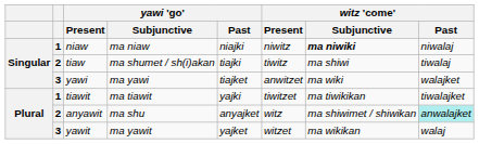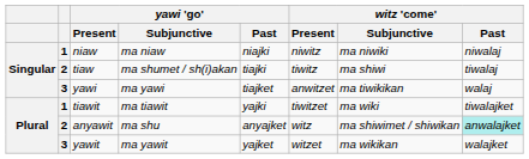niaw | witz 'come' / Subjunctive: bold -> normal
yawi | witz 'come' / Subjunctive: ma wiki -> ma tiwikikan
yawi | witz 'come' / Past: walajket -> walaj
tiawit | witz 'come' / Subjunctive: ma tiwikikan -> ma wiki
yawit | witz 'come' / Past: walaj -> walajket
